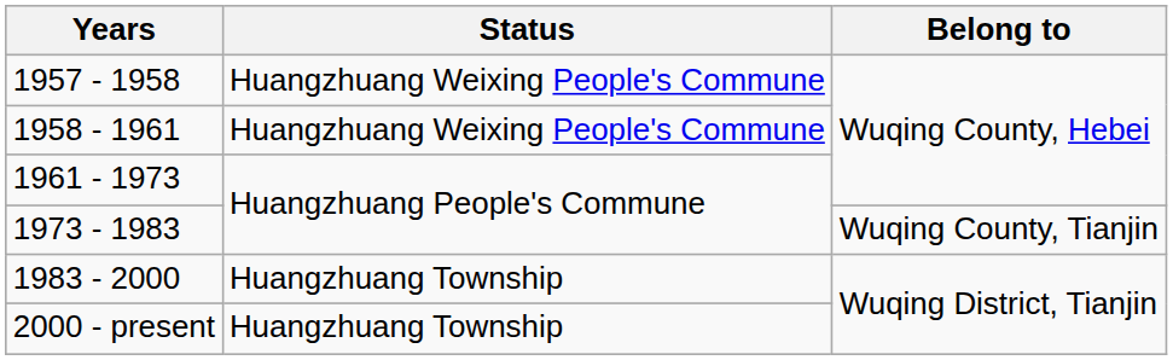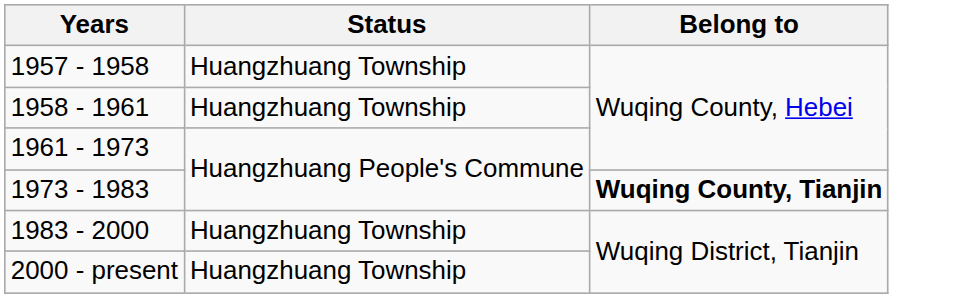1957 - 1958 | Status: Huangzhuang Weixing People's Commune -> Huangzhuang Township
1958 - 1961 | Status: Huangzhuang Weixing People's Commune -> Huangzhuang Township
1973 - 1983 | Belong to: normal -> bold
